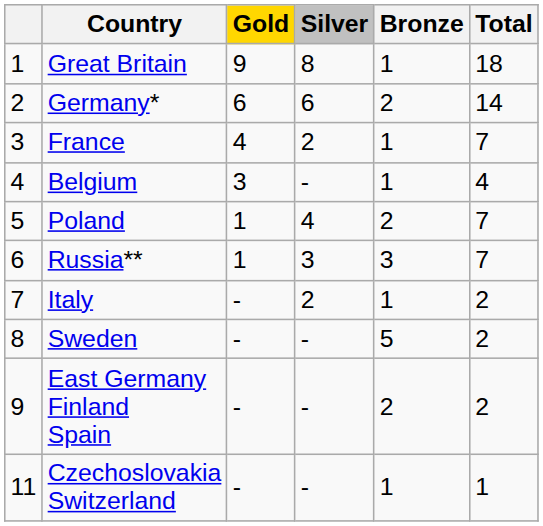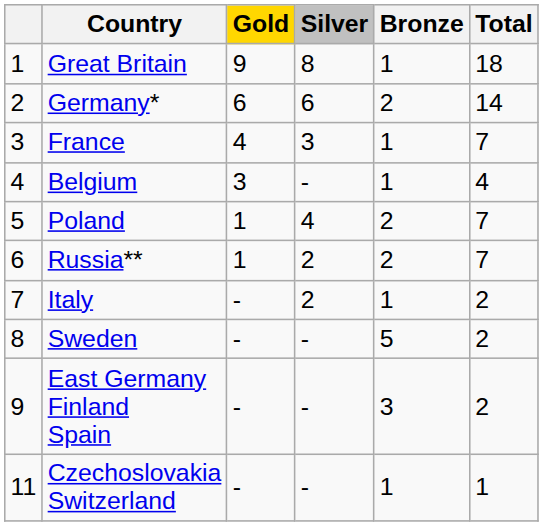France | Silver: 2 -> 3
Russia** | Silver: 3 -> 2
Russia** | Bronze: 3 -> 2
East Germany Finland Spain | Bronze: 2 -> 3
